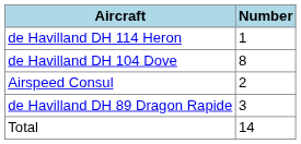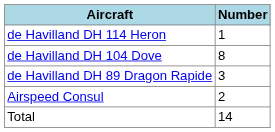rows swapped: de Havilland DH 89 Dragon Rapide <-> Airspeed Consul
